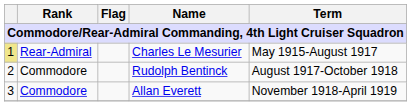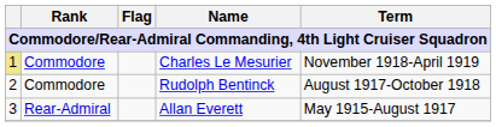Charles Le Mesurier | Rank: Rear-Admiral -> Commodore
Charles Le Mesurier | Term: May 1915-August 1917 -> November 1918-April 1919
Allan Everett | Rank: Commodore -> Rear-Admiral
Allan Everett | Term: November 1918-April 1919 -> May 1915-August 1917
